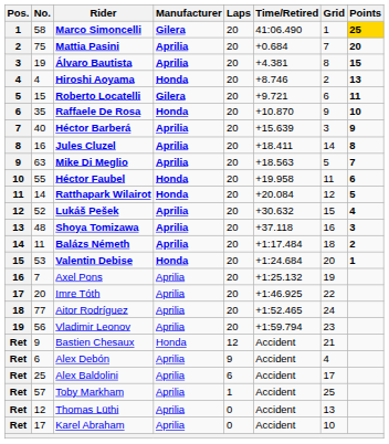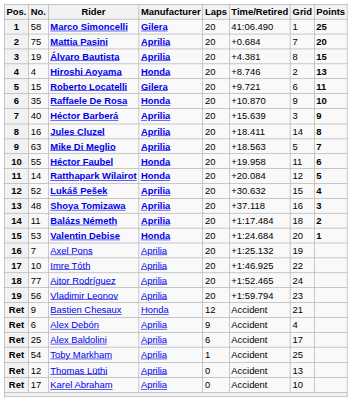Marco Simoncelli | Points: gold background -> no background
Imre Tóth | No.: 20 -> 10
Toby Markham | No.: 57 -> 54
